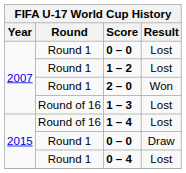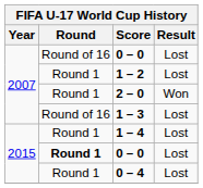2007 / 0 – 0 | Round: Round 1 -> Round of 16
1 – 4 | Round: Round of 16 -> Round 1
2015 / 0 – 0 | Round: normal -> bold
2015 / 0 – 0 | Result: Draw -> Lost
